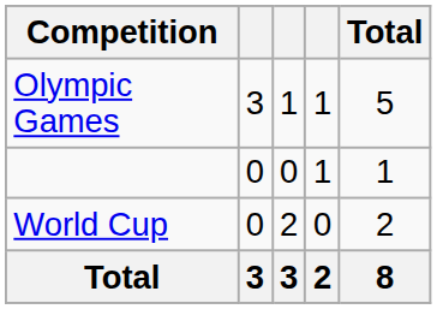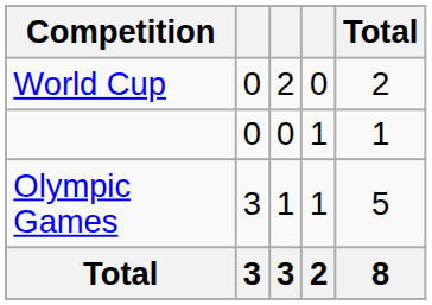rows swapped: World Cup <-> Olympic Games
